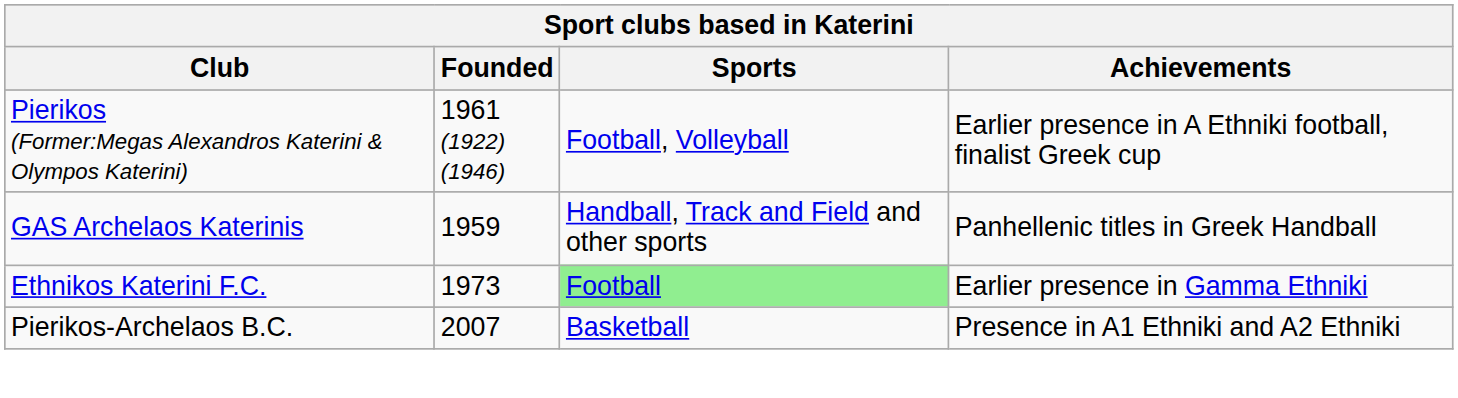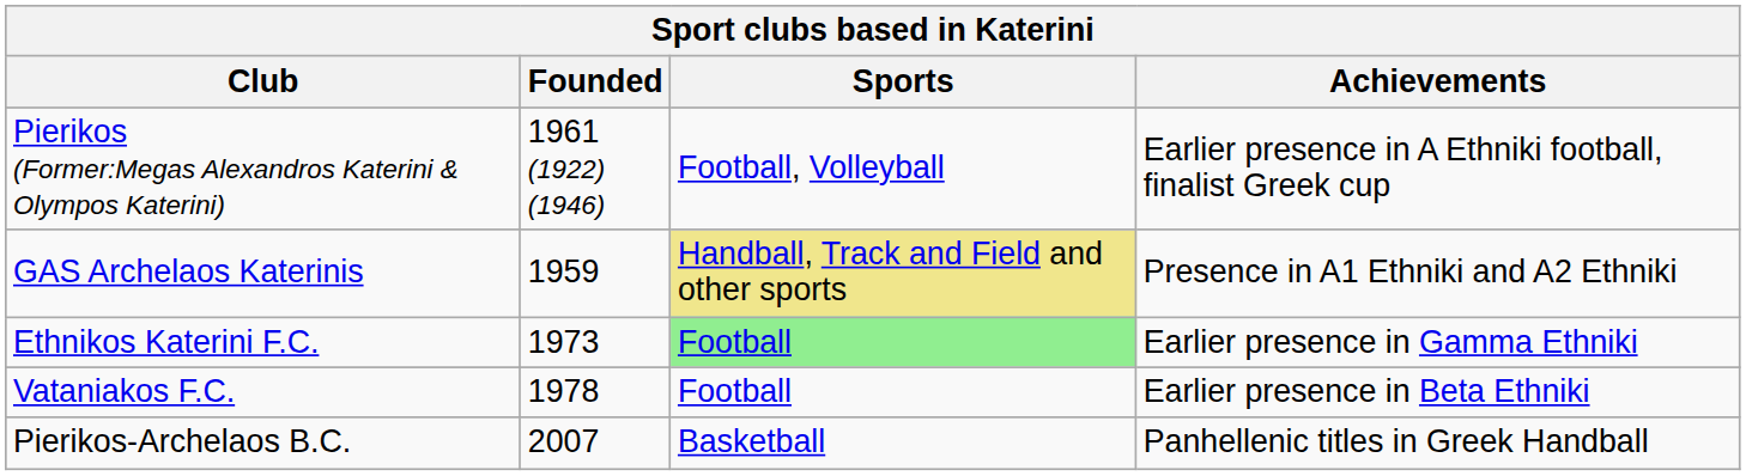GAS Archelaos Katerinis | Sports: no background -> khaki background
GAS Archelaos Katerinis | Achievements: Panhellenic titles in Greek Handball -> Presence in A1 Ethniki and A2 Ethniki
+ row: Vataniakos F.C. | 1978 | Football | Earlier presence in Beta Ethniki
Pierikos-Archelaos B.C. | Achievements: Presence in A1 Ethniki and A2 Ethniki -> Panhellenic titles in Greek Handball
